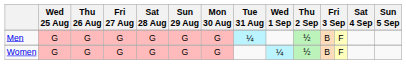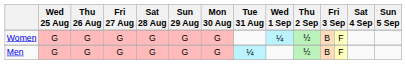rows swapped: Men <-> Women
